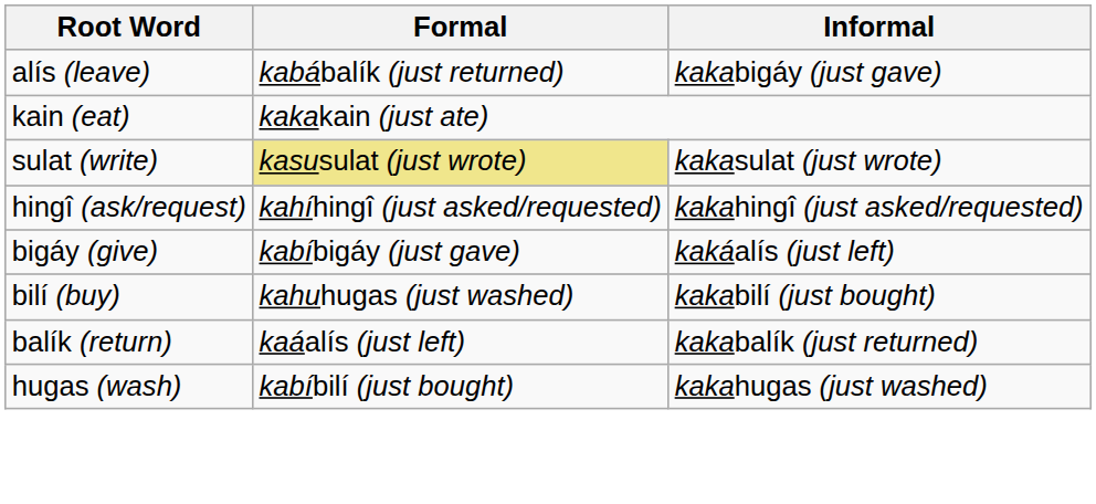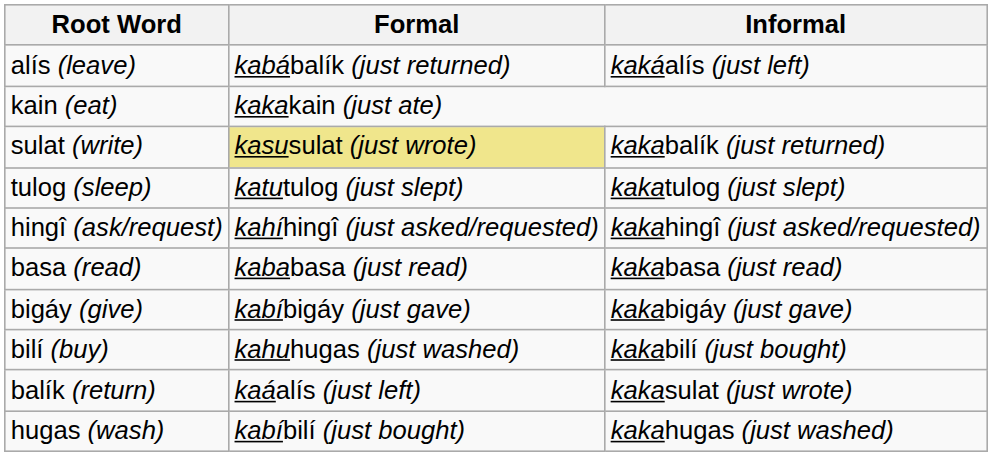alís (leave) | Informal: kakabigáy (just gave) -> kakáalís (just left)
sulat (write) | Informal: kakasulat (just wrote) -> kakabalík (just returned)
+ row: tulog (sleep) | katutulog (just slept) | kakatulog (just slept)
+ row: basa (read) | kababasa (just read) | kakabasa (just read)
bigáy (give) | Informal: kakáalís (just left) -> kakabigáy (just gave)
balík (return) | Informal: kakabalík (just returned) -> kakasulat (just wrote)
